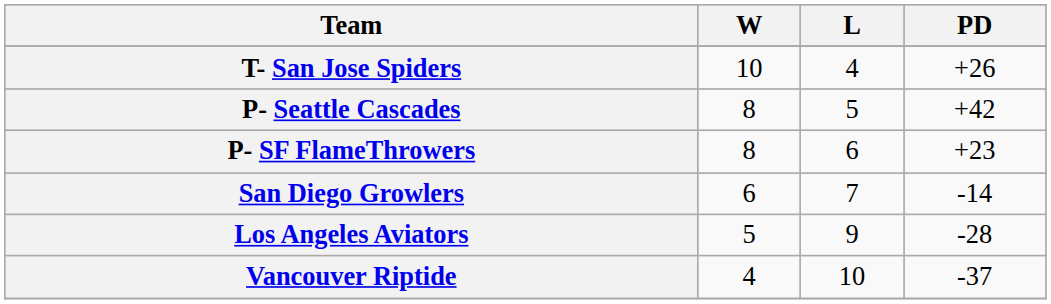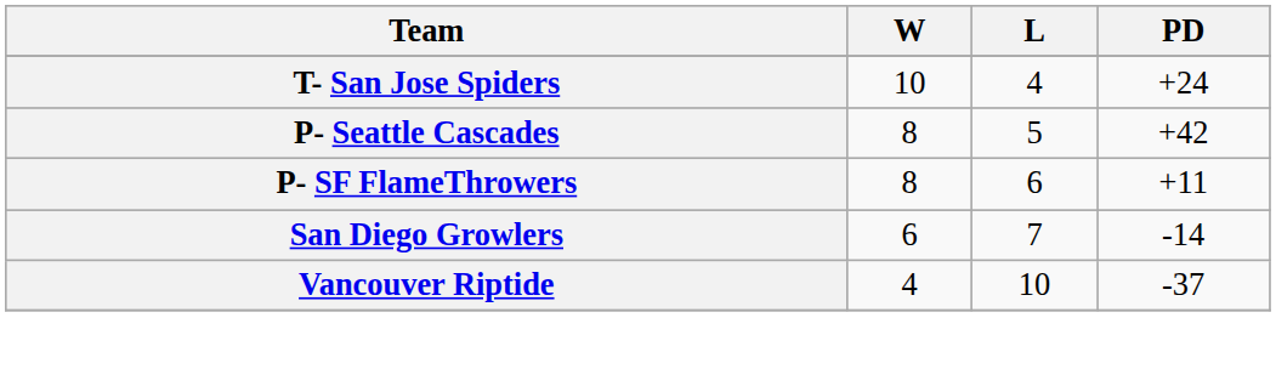T- San Jose Spiders | PD: +26 -> +24
P- SF FlameThrowers | PD: +23 -> +11
- row: Los Angeles Aviators | 5 | 9 | -28
